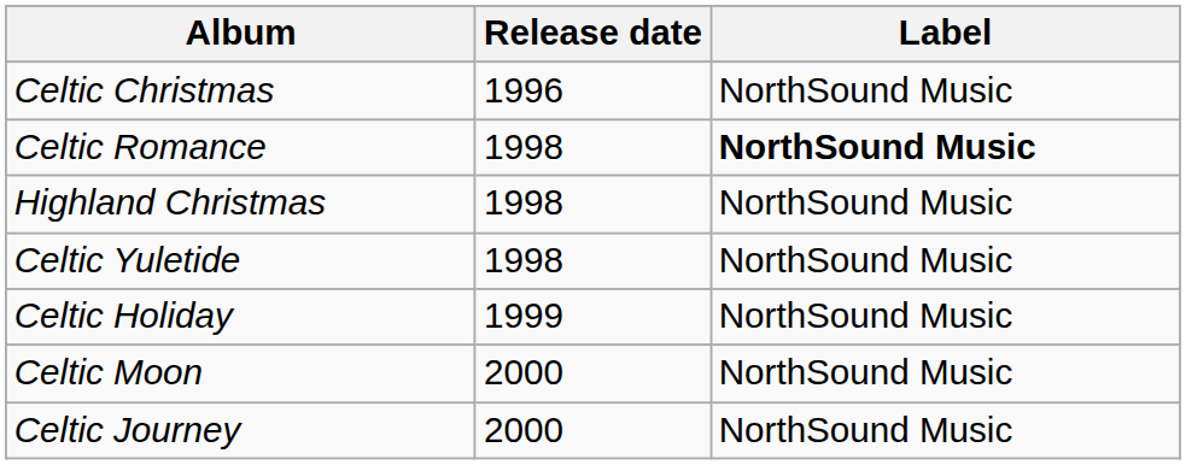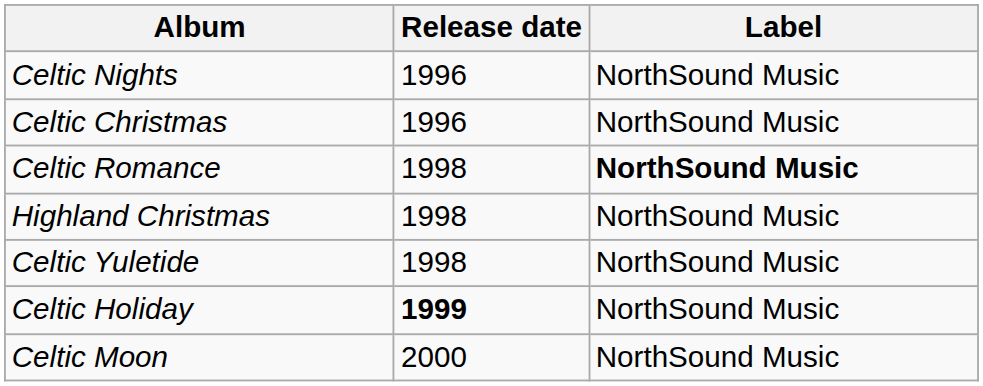+ row: Celtic Nights | 1996 | NorthSound Music
Celtic Holiday | Release date: normal -> bold
- row: Celtic Journey | 2000 | NorthSound Music
